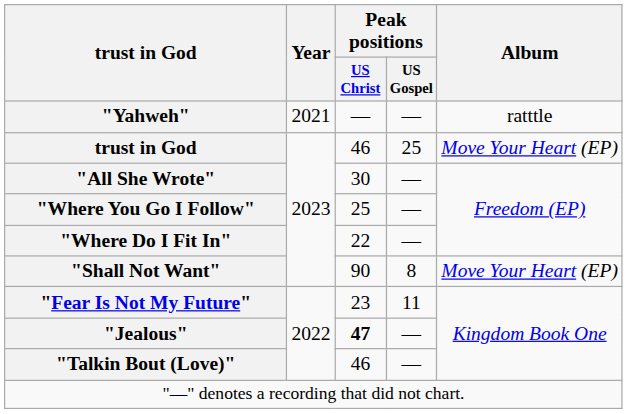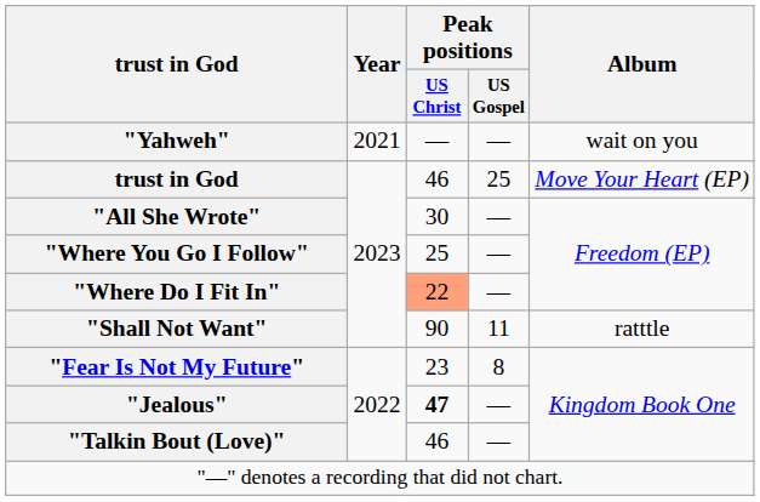"Yahweh" | Album: ratttle -> wait on you
"Where Do I Fit In" | Peak positions / US Christ: no background -> lightsalmon background
"Shall Not Want" | Peak positions / US Gospel: 8 -> 11
"Shall Not Want" | Album: Move Your Heart (EP) -> ratttle
"Fear Is Not My Future" | Peak positions / US Gospel: 11 -> 8
